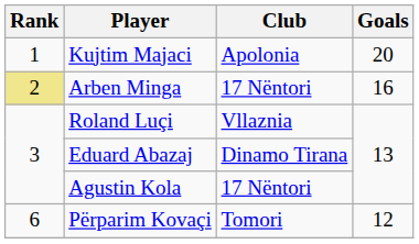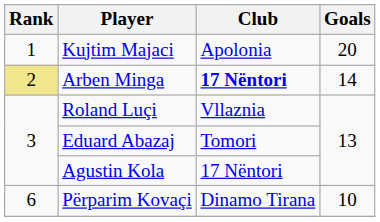Arben Minga | Club: normal -> bold
Arben Minga | Goals: 16 -> 14
Eduard Abazaj | Club: Dinamo Tirana -> Tomori
Përparim Kovaçi | Club: Tomori -> Dinamo Tirana
Përparim Kovaçi | Goals: 12 -> 10
